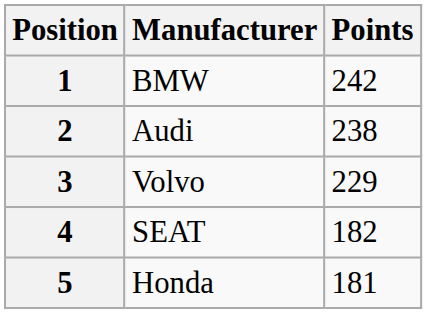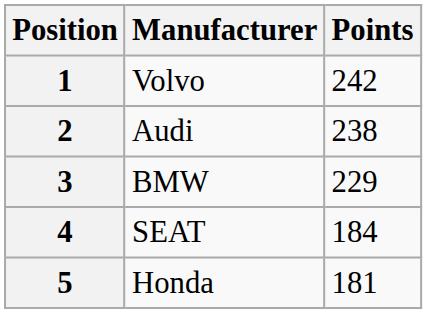1 | Manufacturer: BMW -> Volvo
3 | Manufacturer: Volvo -> BMW
4 | Points: 182 -> 184
